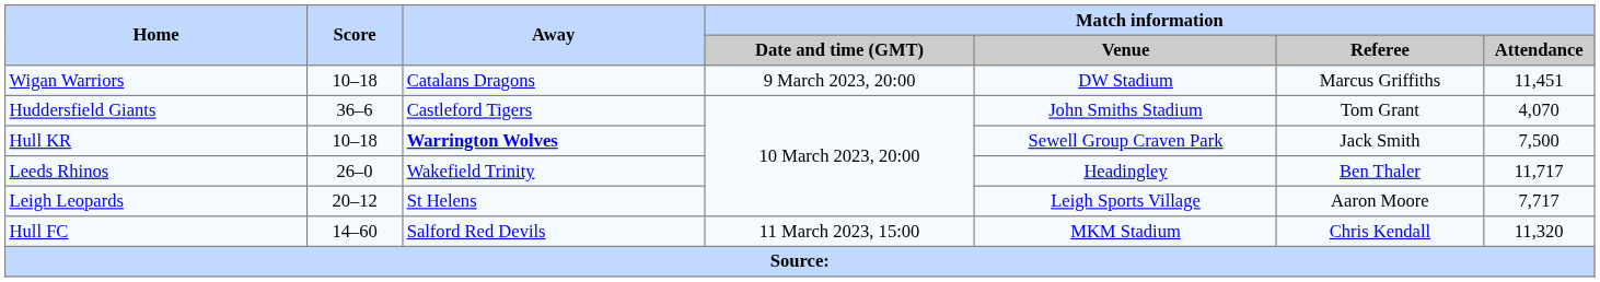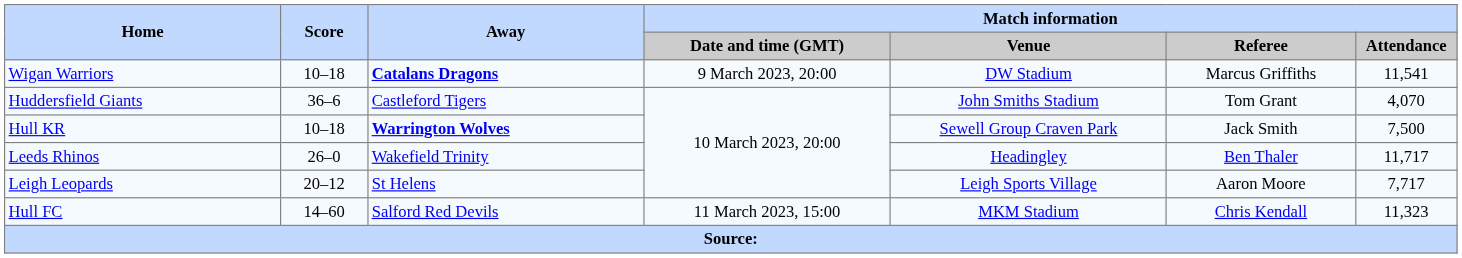Wigan Warriors | Away: normal -> bold
Wigan Warriors | Match information / Attendance: 11,451 -> 11,541
Hull FC | Match information / Attendance: 11,320 -> 11,323
